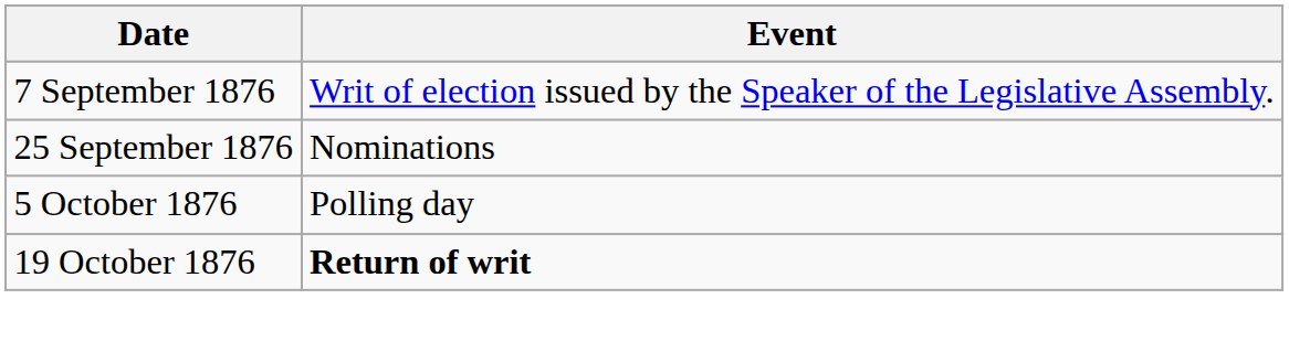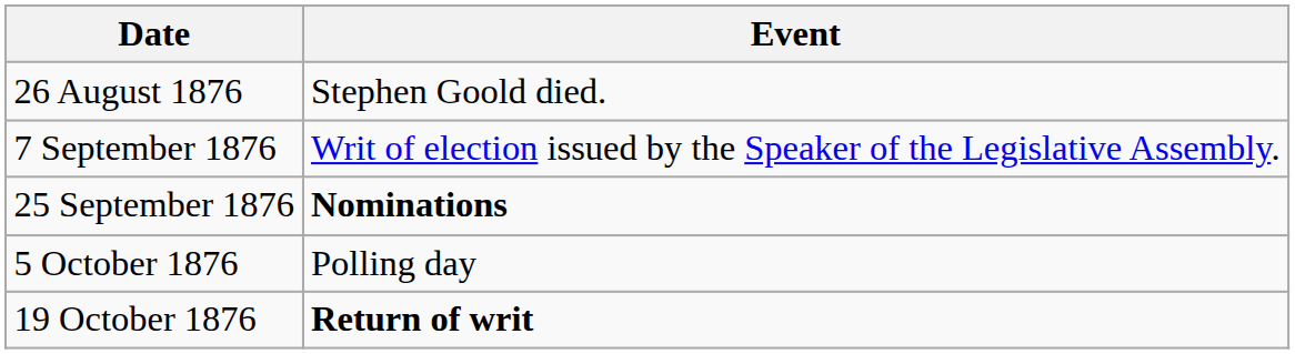+ row: 26 August 1876 | Stephen Goold died.
25 September 1876 | Event: normal -> bold
